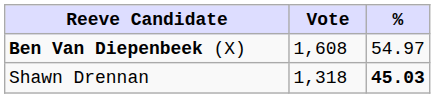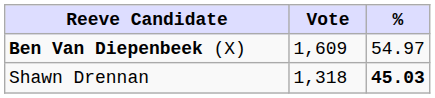Ben Van Diepenbeek (X) | Vote: 1,608 -> 1,609
